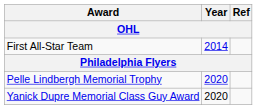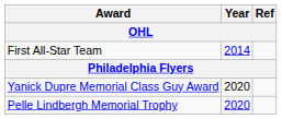rows swapped: Pelle Lindbergh Memorial Trophy <-> Yanick Dupre Memorial Class Guy Award
